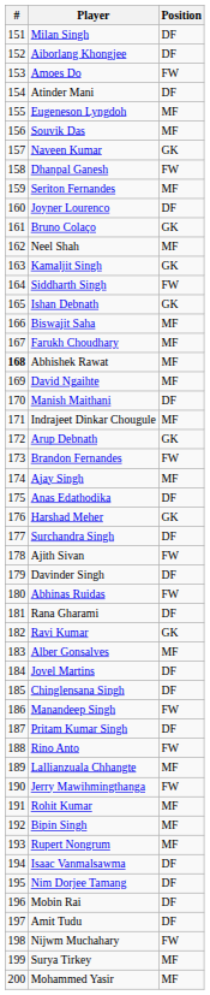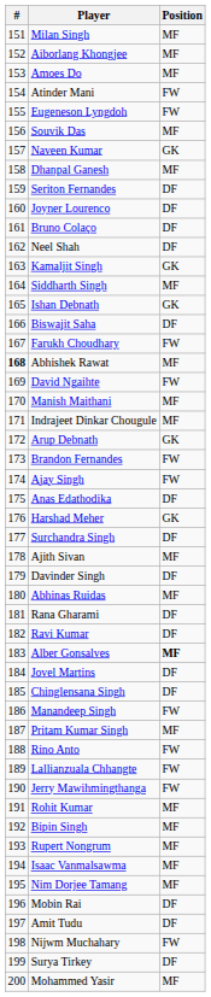Milan Singh | Position: DF -> MF
Aiborlang Khongjee | Position: DF -> MF
Amoes Do | Position: FW -> MF
Atinder Mani | Position: DF -> FW
Eugeneson Lyngdoh | Position: MF -> FW
Dhanpal Ganesh | Position: FW -> MF
Seriton Fernandes | Position: MF -> DF
Bruno Colaço | Position: GK -> DF
Neel Shah | Position: MF -> DF
Siddharth Singh | Position: FW -> MF
Biswajit Saha | Position: MF -> DF
Farukh Choudhary | Position: MF -> FW
David Ngaihte | Position: MF -> FW
Manish Maithani | Position: DF -> MF
Ajay Singh | Position: MF -> FW
Ajith Sivan | Position: FW -> MF
Abhinas Ruidas | Position: FW -> MF
Ravi Kumar | Position: GK -> DF
Alber Gonsalves | Position: normal -> bold
Pritam Kumar Singh | Position: DF -> MF
Lallianzuala Chhangte | Position: MF -> FW
Isaac Vanmalsawma | Position: DF -> MF
Nim Dorjee Tamang | Position: DF -> MF
Surya Tirkey | Position: MF -> DF
